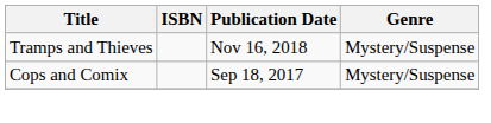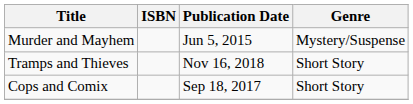+ row: Murder and Mayhem | Jun 5, 2015 | Mystery/Suspense
Tramps and Thieves | Genre: Mystery/Suspense -> Short Story
Cops and Comix | Genre: Mystery/Suspense -> Short Story
